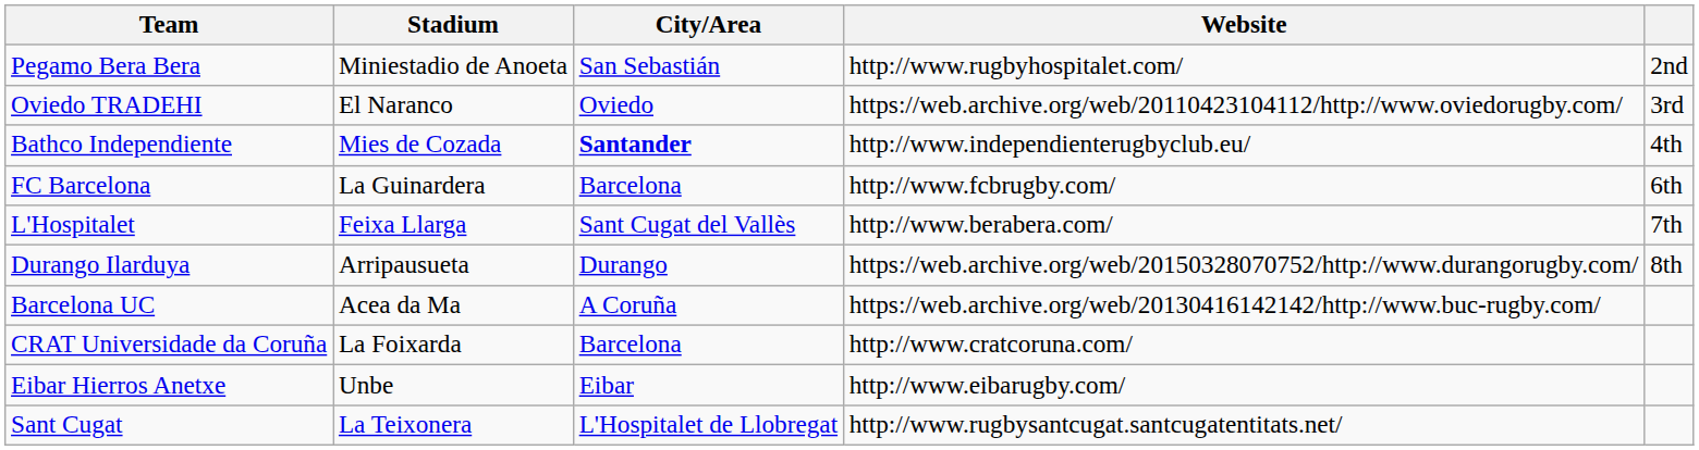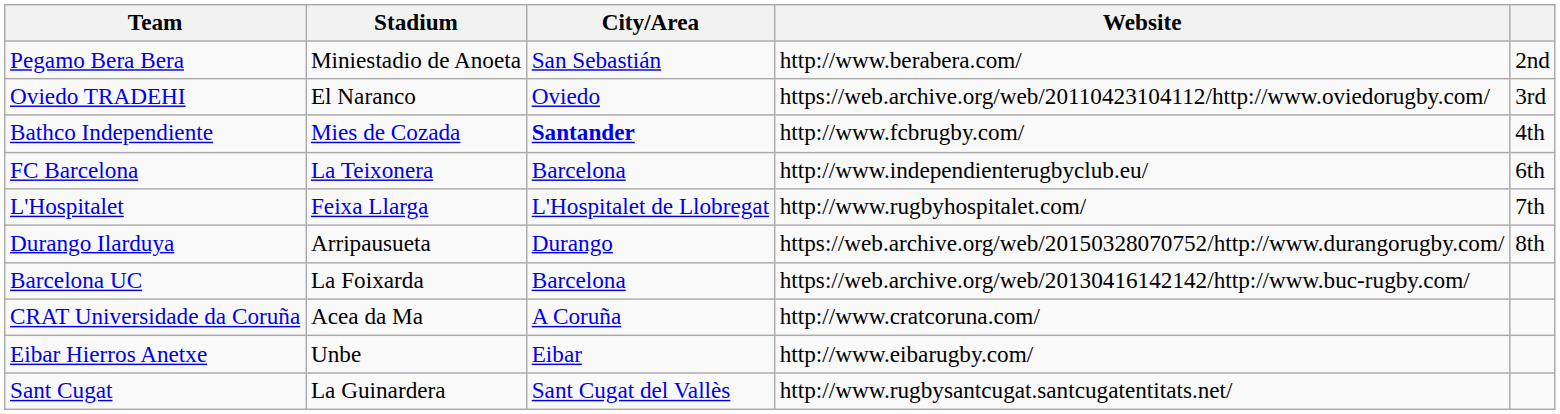Pegamo Bera Bera | Website: http://www.rugbyhospitalet.com/ -> http://www.berabera.com/
Bathco Independiente | Website: http://www.independienterugbyclub.eu/ -> http://www.fcbrugby.com/
FC Barcelona | Stadium: La Guinardera -> La Teixonera
FC Barcelona | Website: http://www.fcbrugby.com/ -> http://www.independienterugbyclub.eu/
L'Hospitalet | City/Area: Sant Cugat del Vallès -> L'Hospitalet de Llobregat
L'Hospitalet | Website: http://www.berabera.com/ -> http://www.rugbyhospitalet.com/
Barcelona UC | Stadium: Acea da Ma -> La Foixarda
Barcelona UC | City/Area: A Coruña -> Barcelona
CRAT Universidade da Coruña | Stadium: La Foixarda -> Acea da Ma
CRAT Universidade da Coruña | City/Area: Barcelona -> A Coruña
Sant Cugat | Stadium: La Teixonera -> La Guinardera
Sant Cugat | City/Area: L'Hospitalet de Llobregat -> Sant Cugat del Vallès
